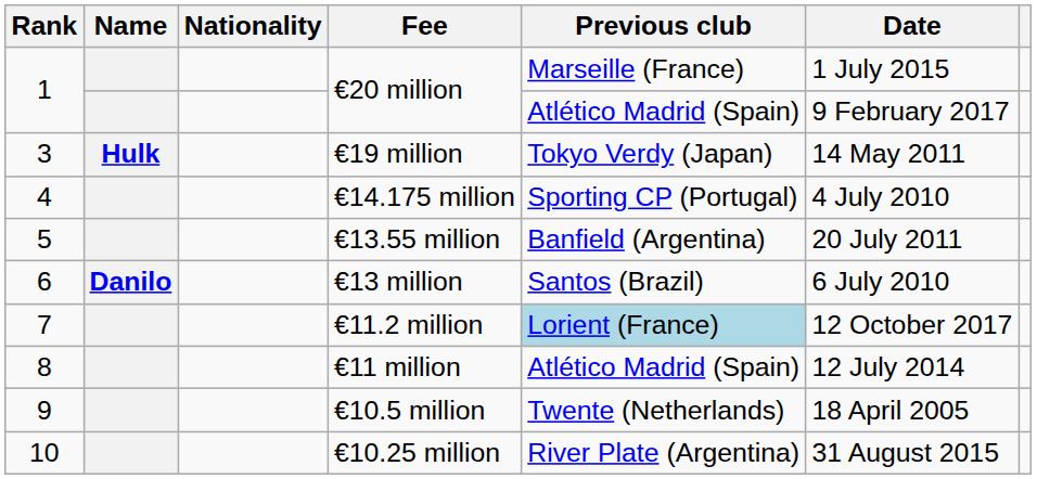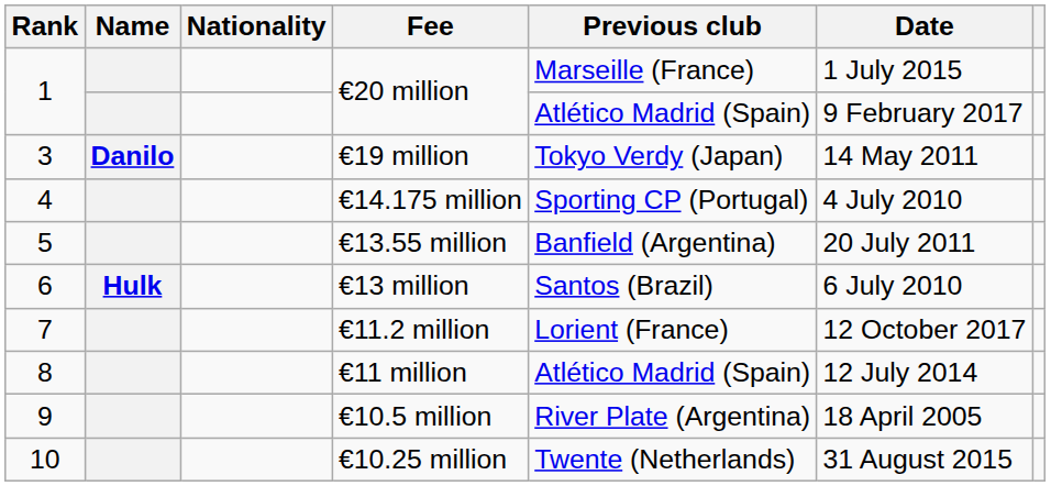€19 million | Name: Hulk -> Danilo
€13 million | Name: Danilo -> Hulk
€11.2 million | Previous club: lightblue background -> no background
€10.5 million | Previous club: Twente (Netherlands) -> River Plate (Argentina)
€10.25 million | Previous club: River Plate (Argentina) -> Twente (Netherlands)
